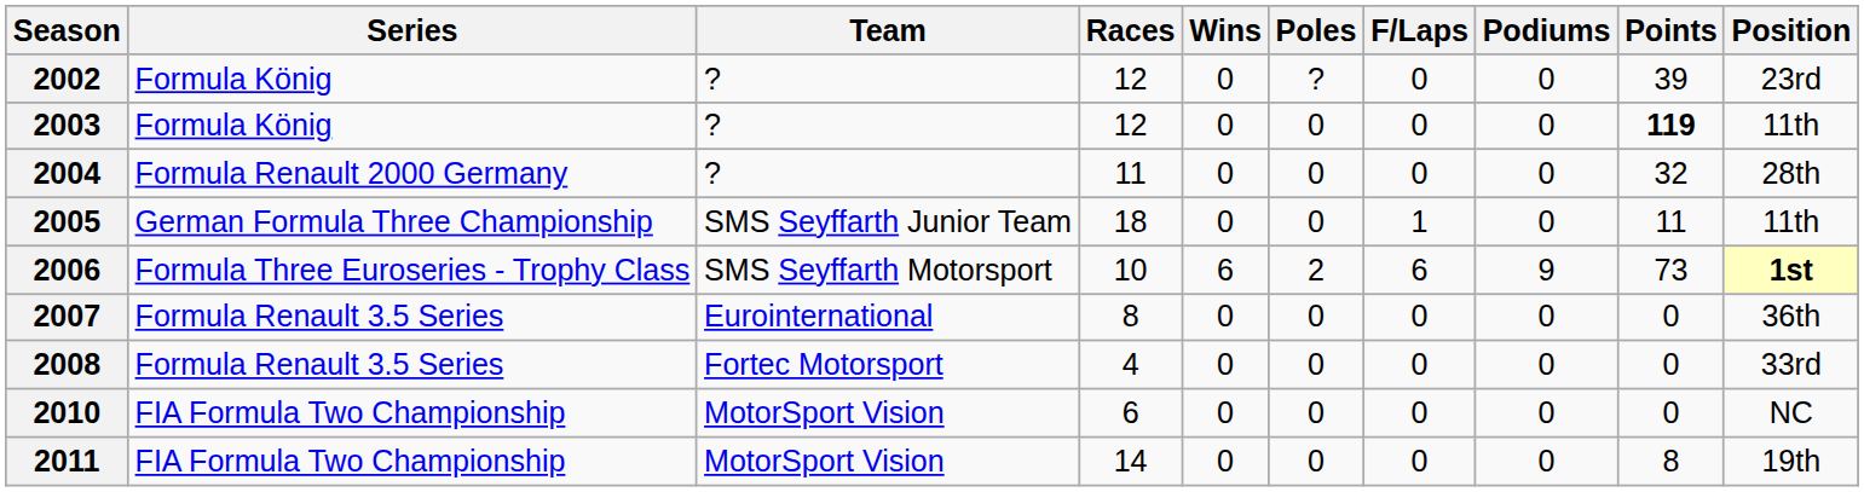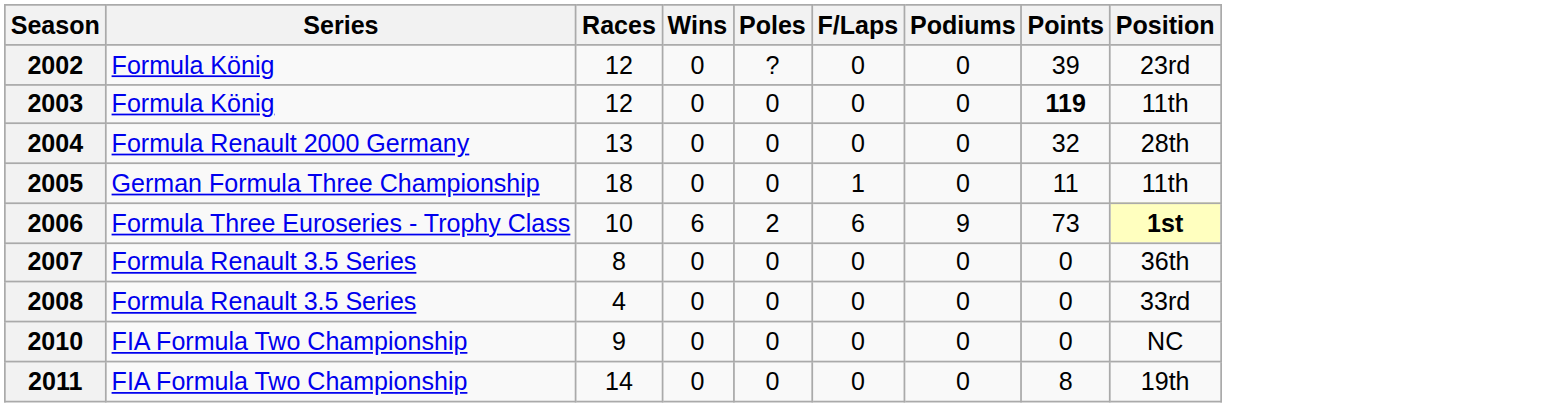- column: Team | ? | ? | ? | SMS Seyffarth Junior Team | SMS Seyffarth Motorsport | Eurointernational | Fortec Motorsport | MotorSport Vision | MotorSport Vision
2004 | Races: 11 -> 13
2010 | Races: 6 -> 9
